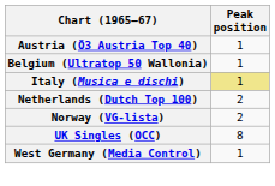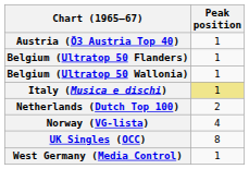+ row: Belgium (Ultratop 50 Flanders) | 1
Norway (VG-lista) | Peak position: 2 -> 4
